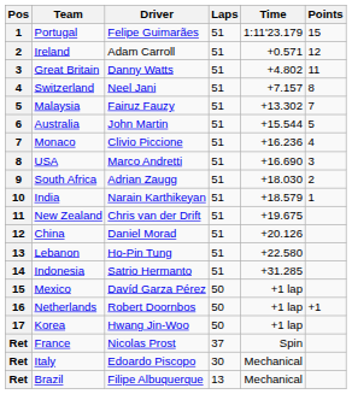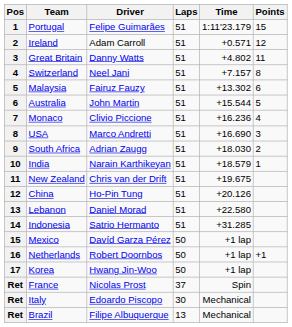Malaysia | Points: 7 -> 6
China | Driver: Daniel Morad -> Ho-Pin Tung
Lebanon | Driver: Ho-Pin Tung -> Daniel Morad
